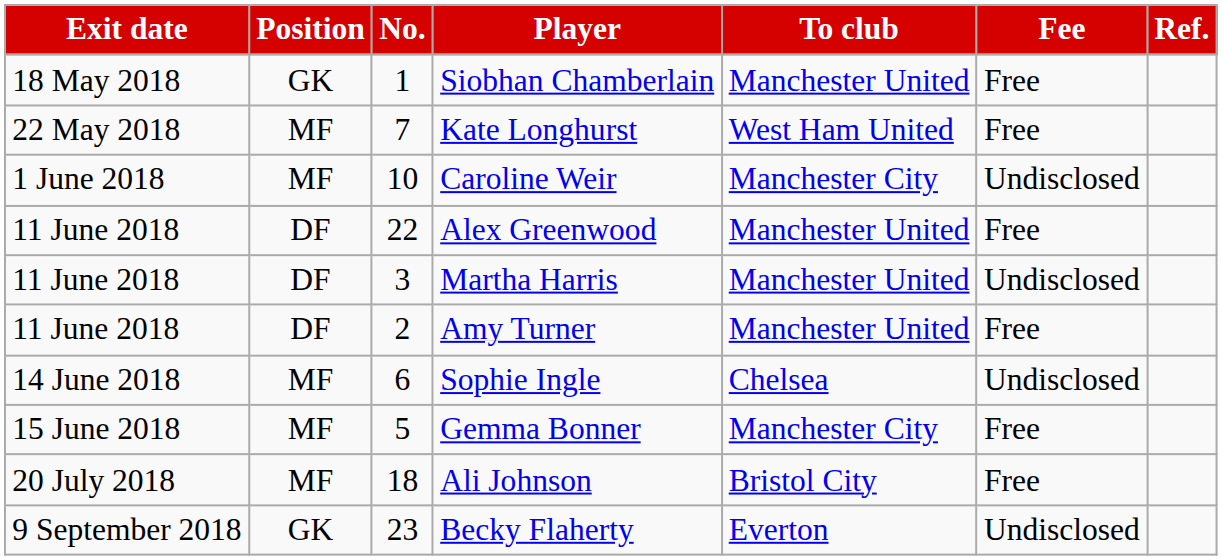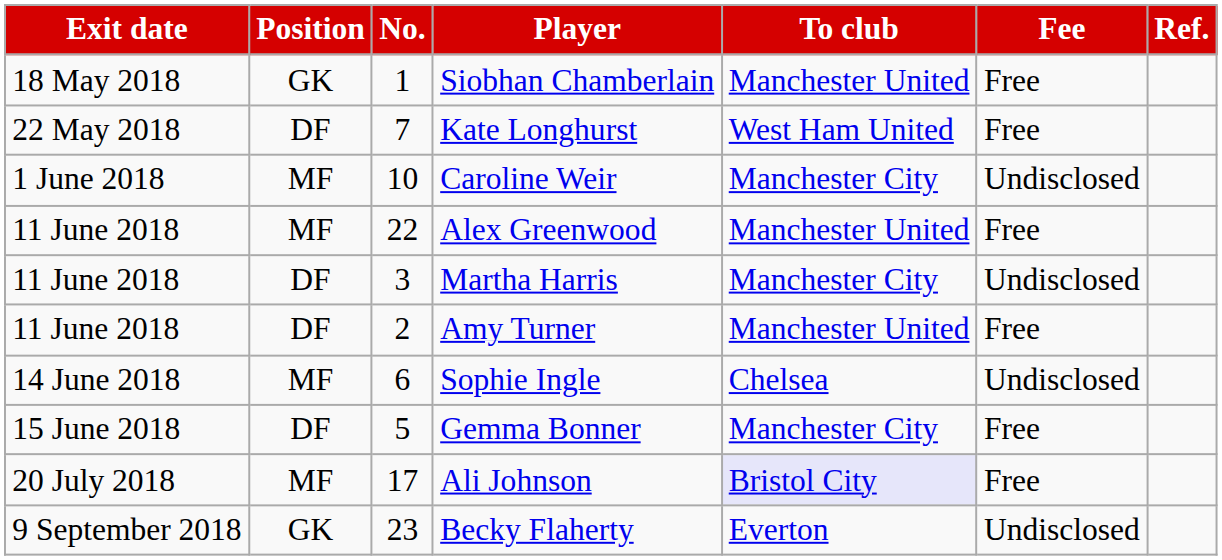Kate Longhurst | Position: MF -> DF
Alex Greenwood | Position: DF -> MF
Martha Harris | To club: Manchester United -> Manchester City
Gemma Bonner | Position: MF -> DF
Ali Johnson | No.: 18 -> 17
Ali Johnson | To club: no background -> lavender background
